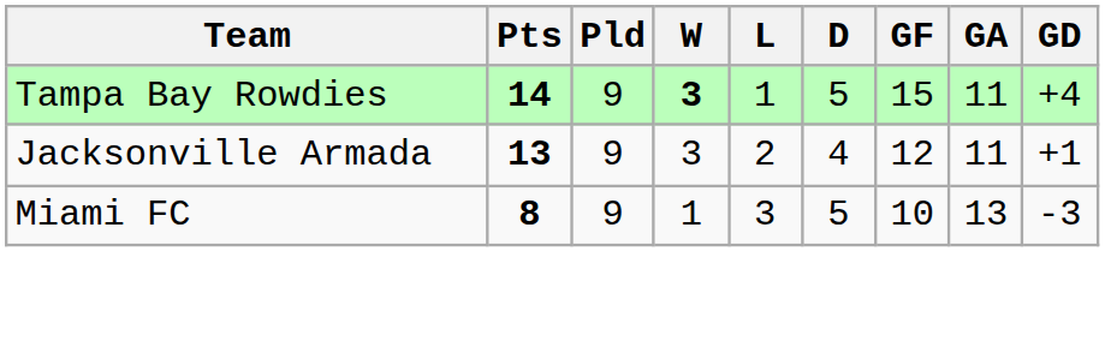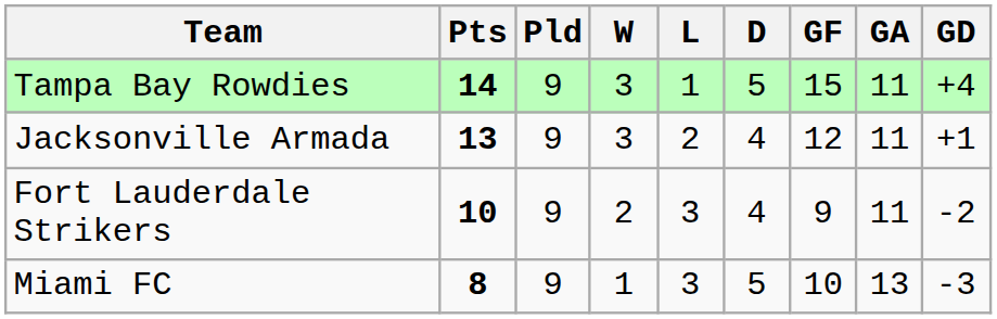Tampa Bay Rowdies | W: bold -> normal
+ row: Fort Lauderdale Strikers | 10 | 9 | 2 | 3 | 4 | 9 | 11 | -2
